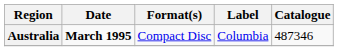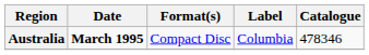Australia | Catalogue: 487346 -> 478346
